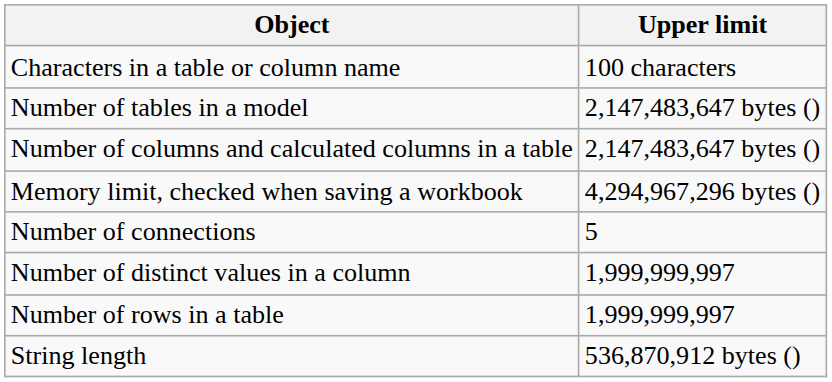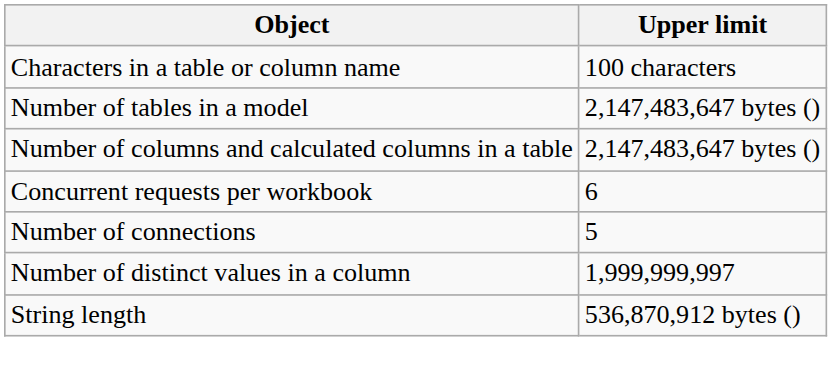- row: Memory limit, checked when saving a workbook | 4,294,967,296 bytes ()
+ row: Concurrent requests per workbook | 6
- row: Number of rows in a table | 1,999,999,997
